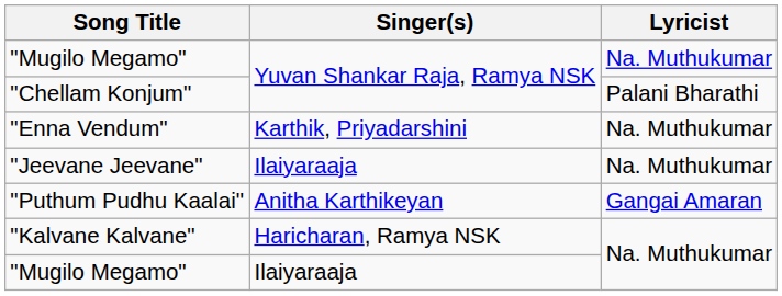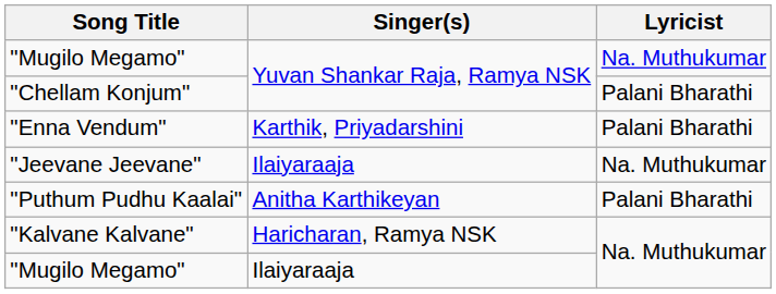"Enna Vendum" | Lyricist: Na. Muthukumar -> Palani Bharathi
"Puthum Pudhu Kaalai" | Lyricist: Gangai Amaran -> Palani Bharathi
